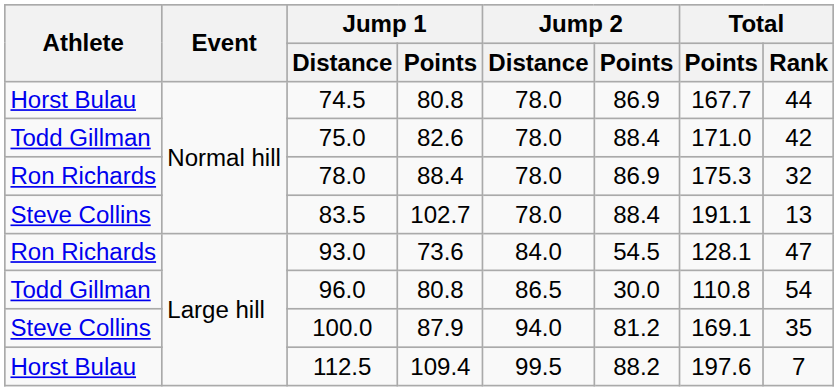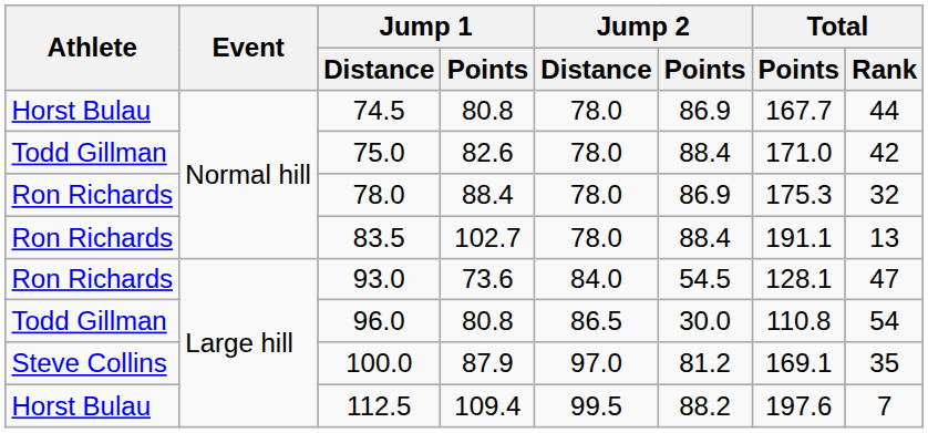83.5 | Athlete: Steve Collins -> Ron Richards
100.0 | Jump 2 / Distance: 94.0 -> 97.0
